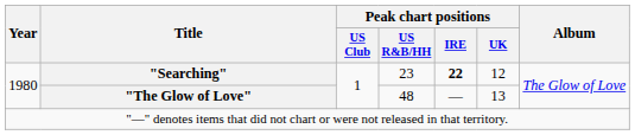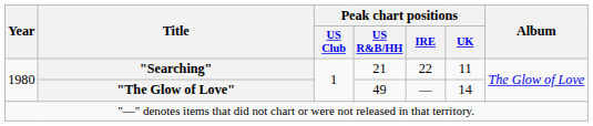"Searching" | Peak chart positions / US R&B/HH: 23 -> 21
"Searching" | Peak chart positions / IRE: bold -> normal
"Searching" | Peak chart positions / UK: 12 -> 11
"The Glow of Love" | Peak chart positions / US R&B/HH: 48 -> 49
"The Glow of Love" | Peak chart positions / UK: 13 -> 14
